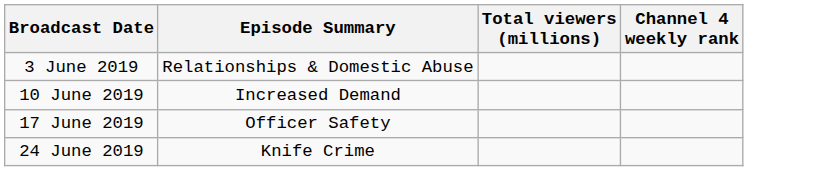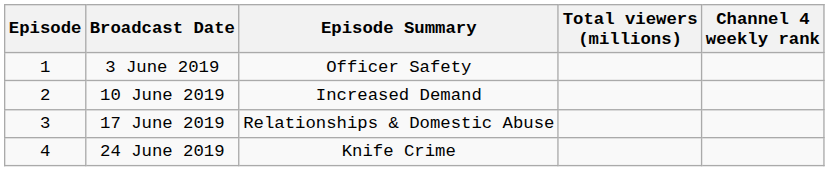+ column: Episode | 1 | 2 | 3 | 4
3 June 2019 | Episode Summary: Relationships & Domestic Abuse -> Officer Safety
17 June 2019 | Episode Summary: Officer Safety -> Relationships & Domestic Abuse
